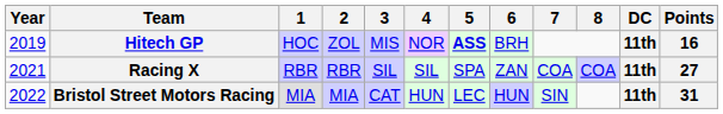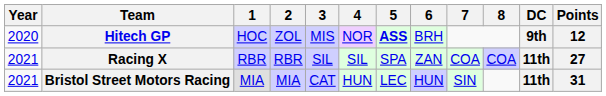Hitech GP | Year: 2019 -> 2020
Hitech GP | DC: 11th -> 9th
Hitech GP | Points: 16 -> 12
Bristol Street Motors Racing | Year: 2022 -> 2021
